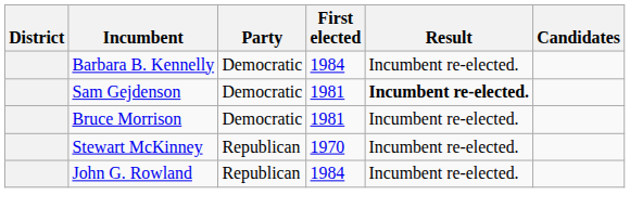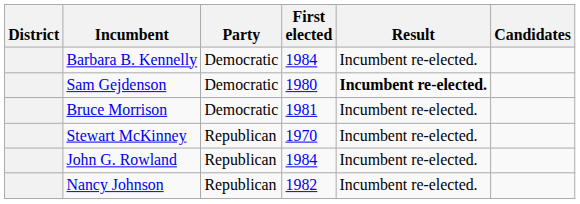Sam Gejdenson | First elected: 1981 -> 1980
+ row: Nancy Johnson | Republican | 1982 | Incumbent re-elected.
